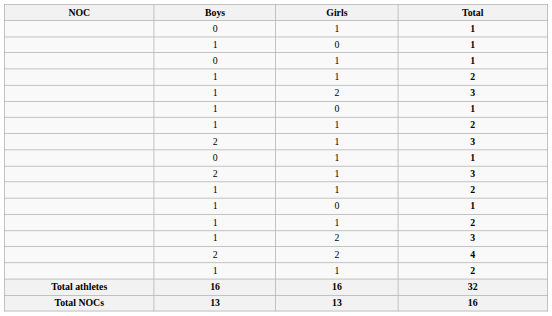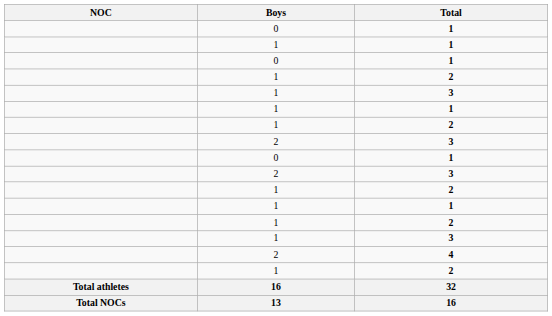- column: Girls | 1 | 0 | 1 | 1 | 2 | 0 | 1 | 1 | 1 | 1 | 1 | 0 | 1 | 2 | 2 | 1 | 16 | 13
